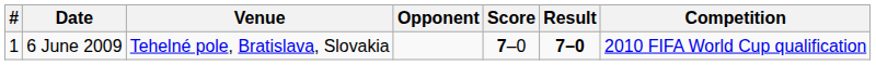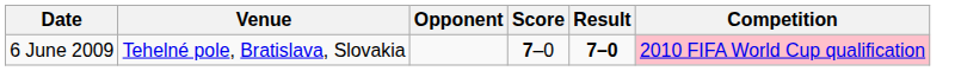- column: # | 1
6 June 2009 | Competition: no background -> pink background
